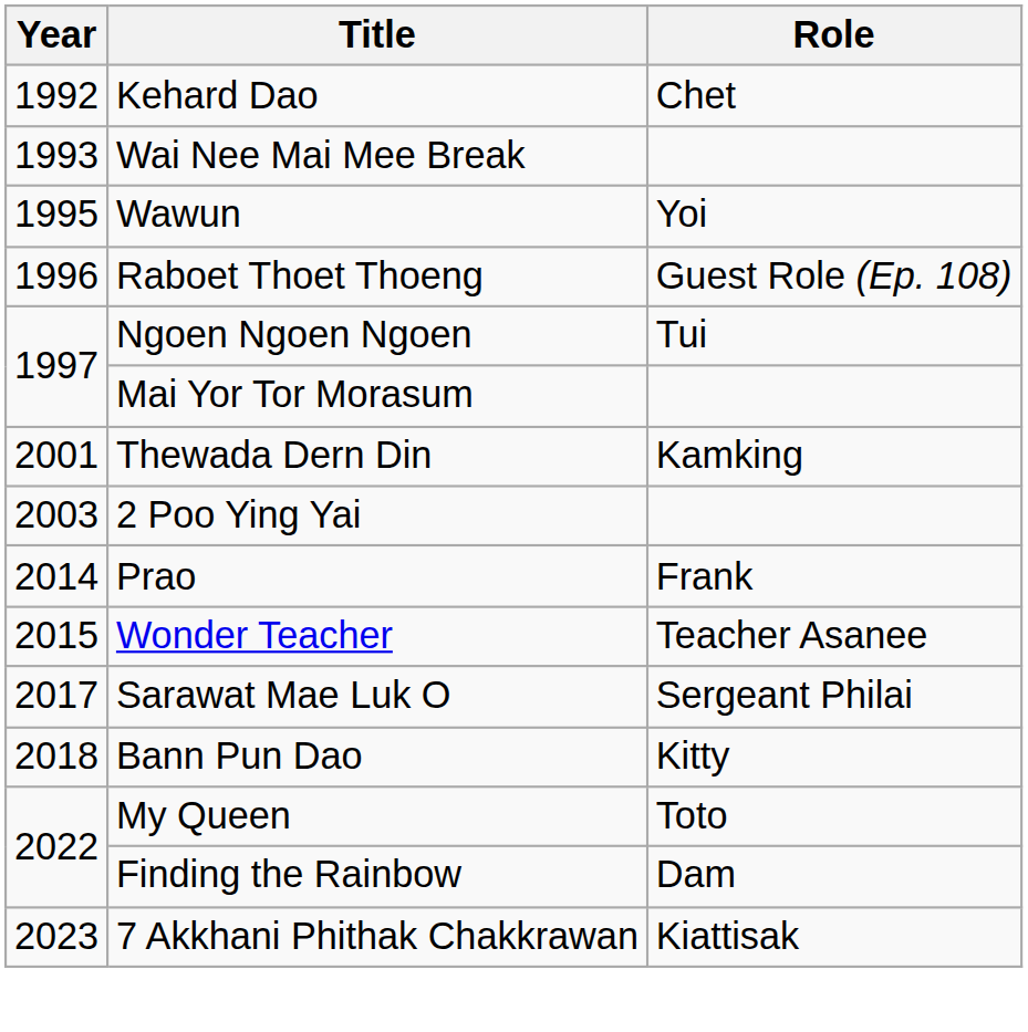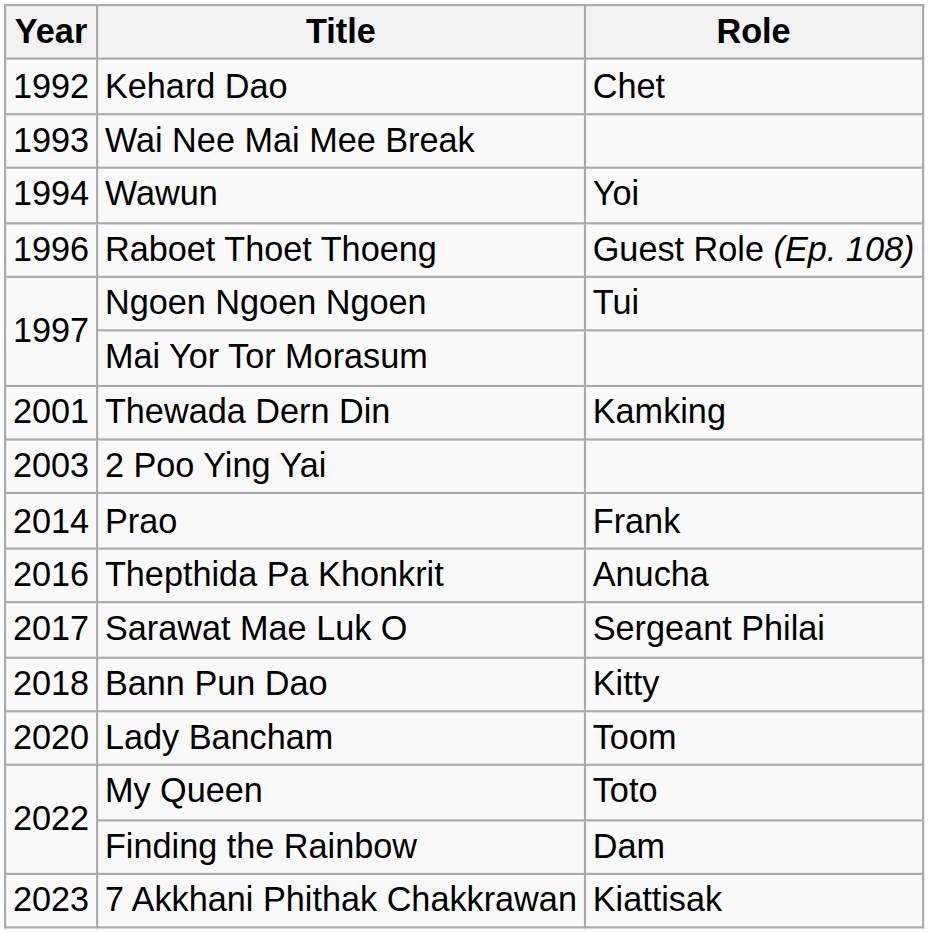Wawun | Year: 1995 -> 1994
- row: 2015 | Wonder Teacher | Teacher Asanee
+ row: 2016 | Thepthida Pa Khonkrit | Anucha
+ row: 2020 | Lady Bancham | Toom
